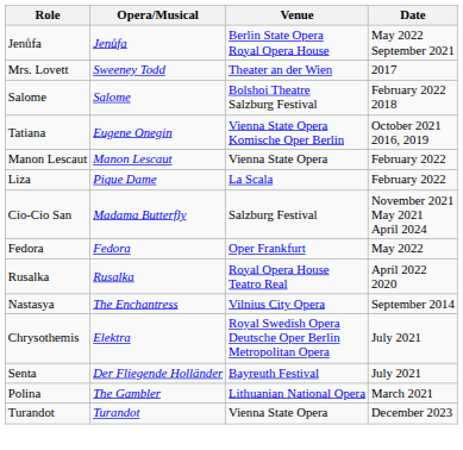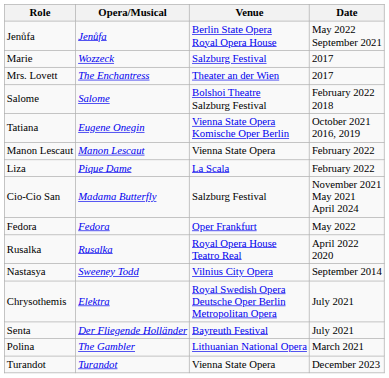+ row: Marie | Wozzeck | Salzburg Festival | 2017
Mrs. Lovett | Opera/Musical: Sweeney Todd -> The Enchantress
Nastasya | Opera/Musical: The Enchantress -> Sweeney Todd
